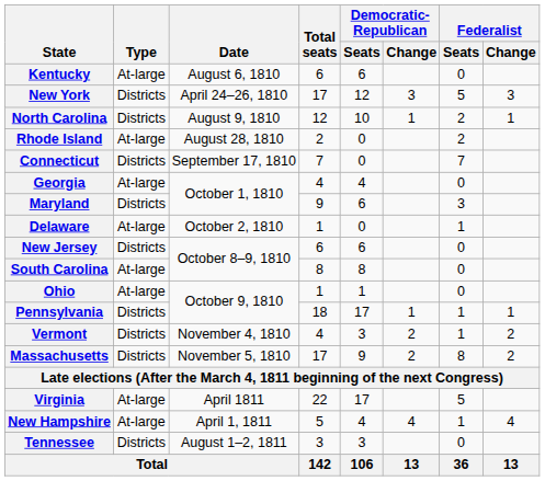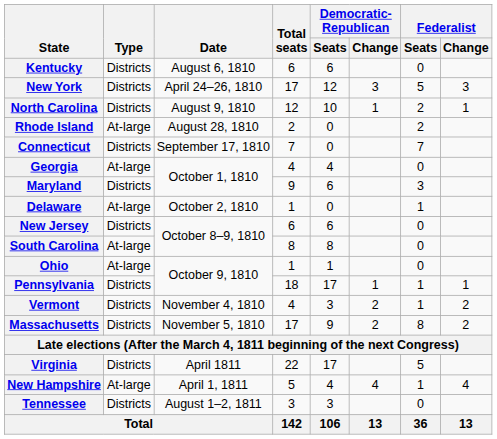Kentucky | Type: At-large -> Districts
Virginia | Type: At-large -> Districts
